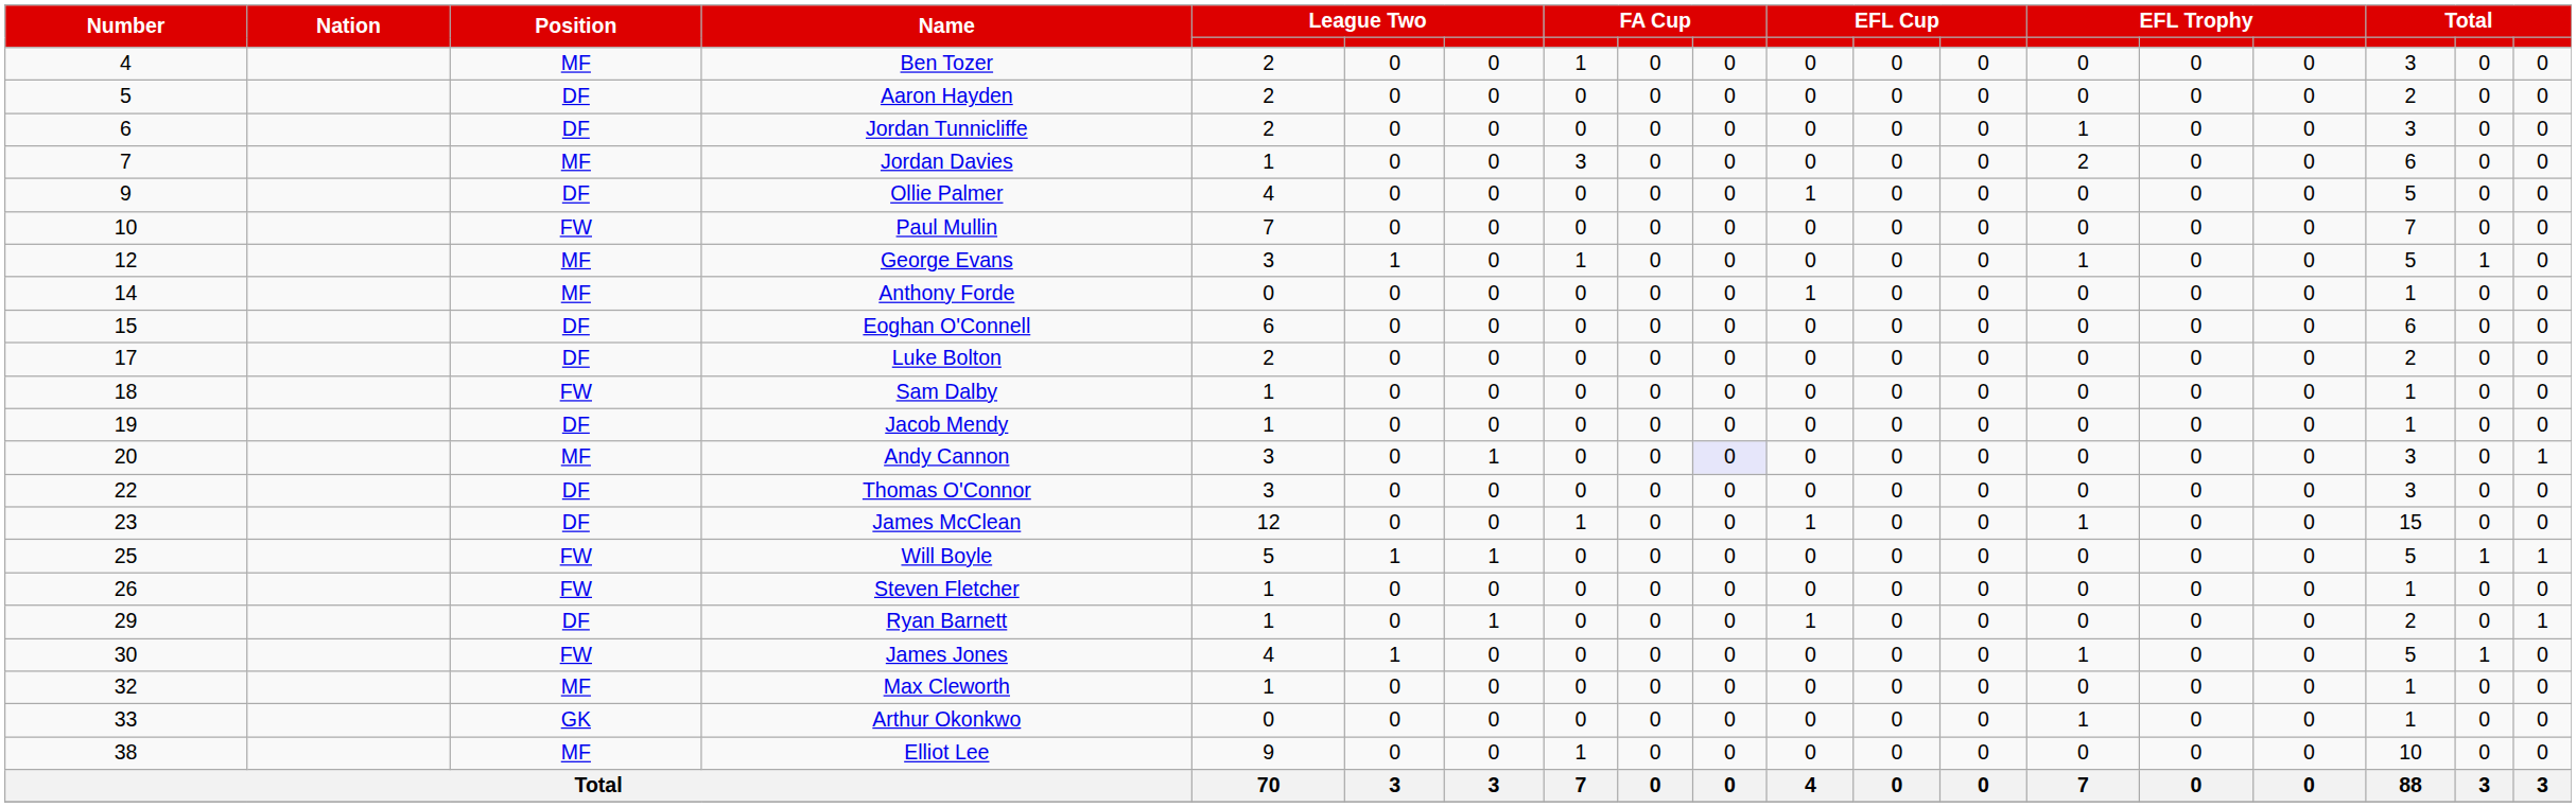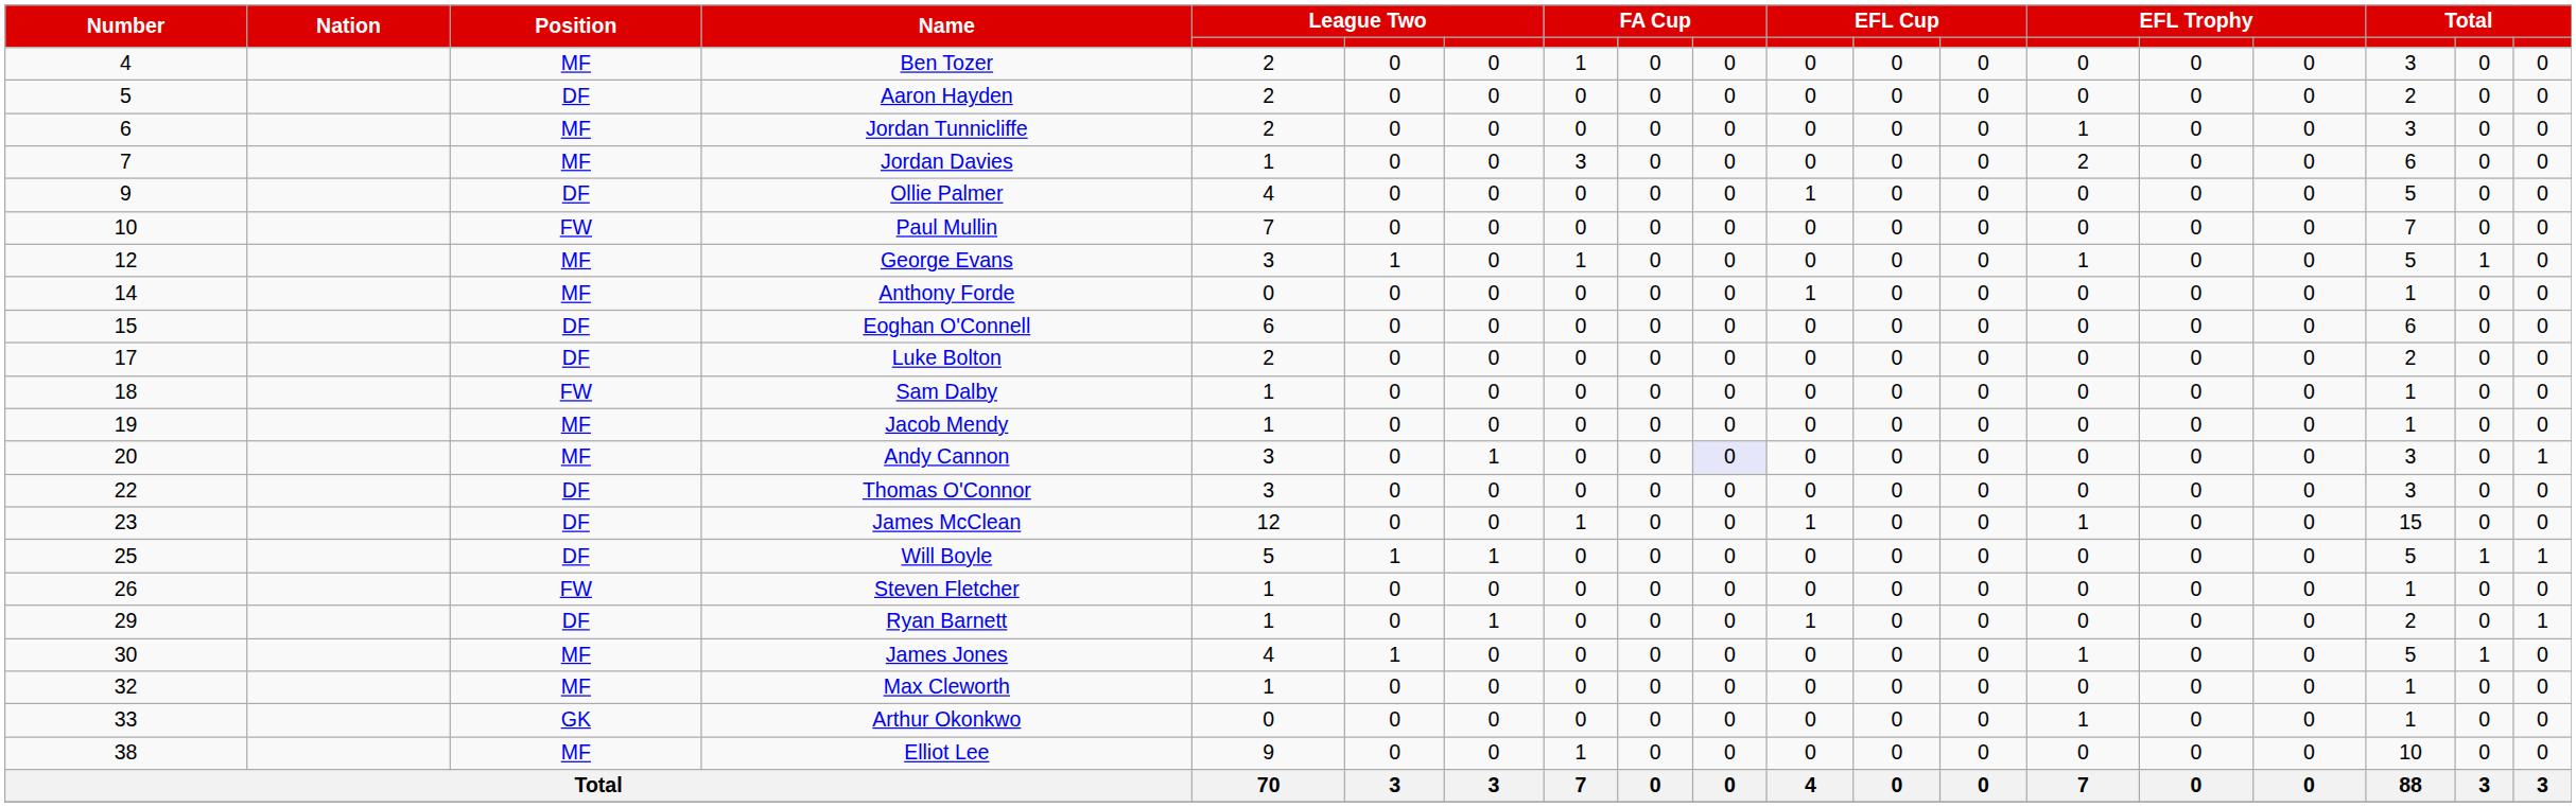Jordan Tunnicliffe | Position: DF -> MF
Jacob Mendy | Position: DF -> MF
Will Boyle | Position: FW -> DF
James Jones | Position: FW -> MF
